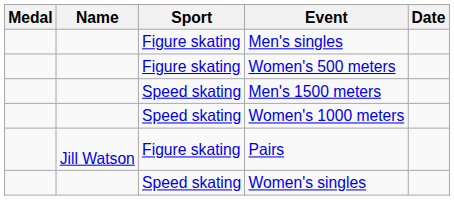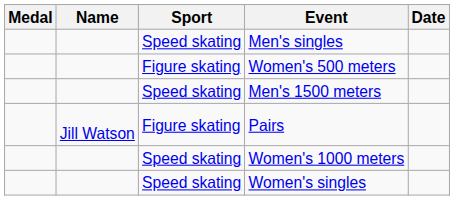Men's singles | Sport: Figure skating -> Speed skating
rows swapped: Pairs <-> Women's 1000 meters
